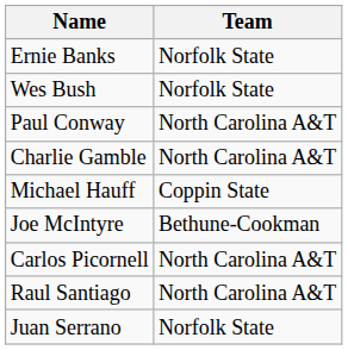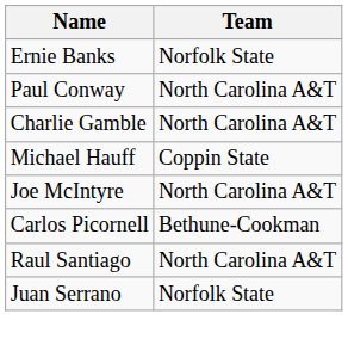- row: Wes Bush | Norfolk State
Joe McIntyre | Team: Bethune-Cookman -> North Carolina A&T
Carlos Picornell | Team: North Carolina A&T -> Bethune-Cookman
